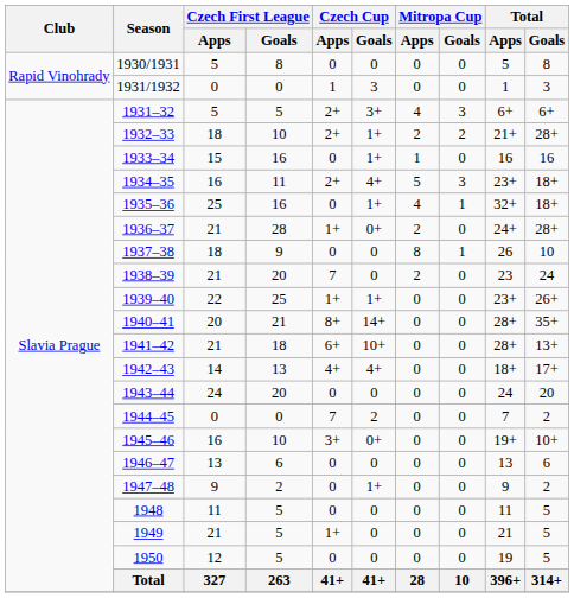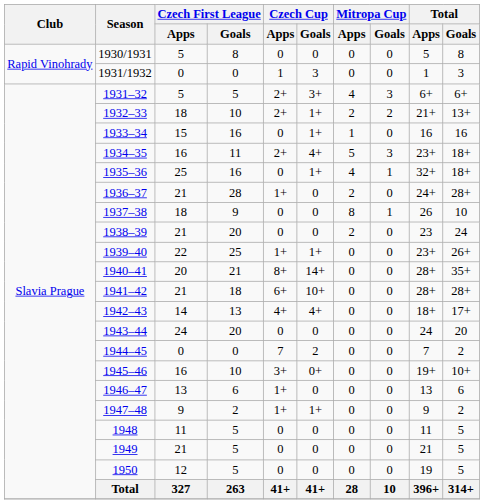1932–33 | Total / Goals: 28+ -> 13+
1936–37 | Czech Cup / Goals: 0+ -> 0
1938–39 | Czech Cup / Apps: 7 -> 0
1941–42 | Total / Goals: 13+ -> 28+
1946–47 | Czech Cup / Apps: 0 -> 1+
1947–48 | Czech Cup / Apps: 0 -> 1+
1949 | Czech Cup / Apps: 1+ -> 0
